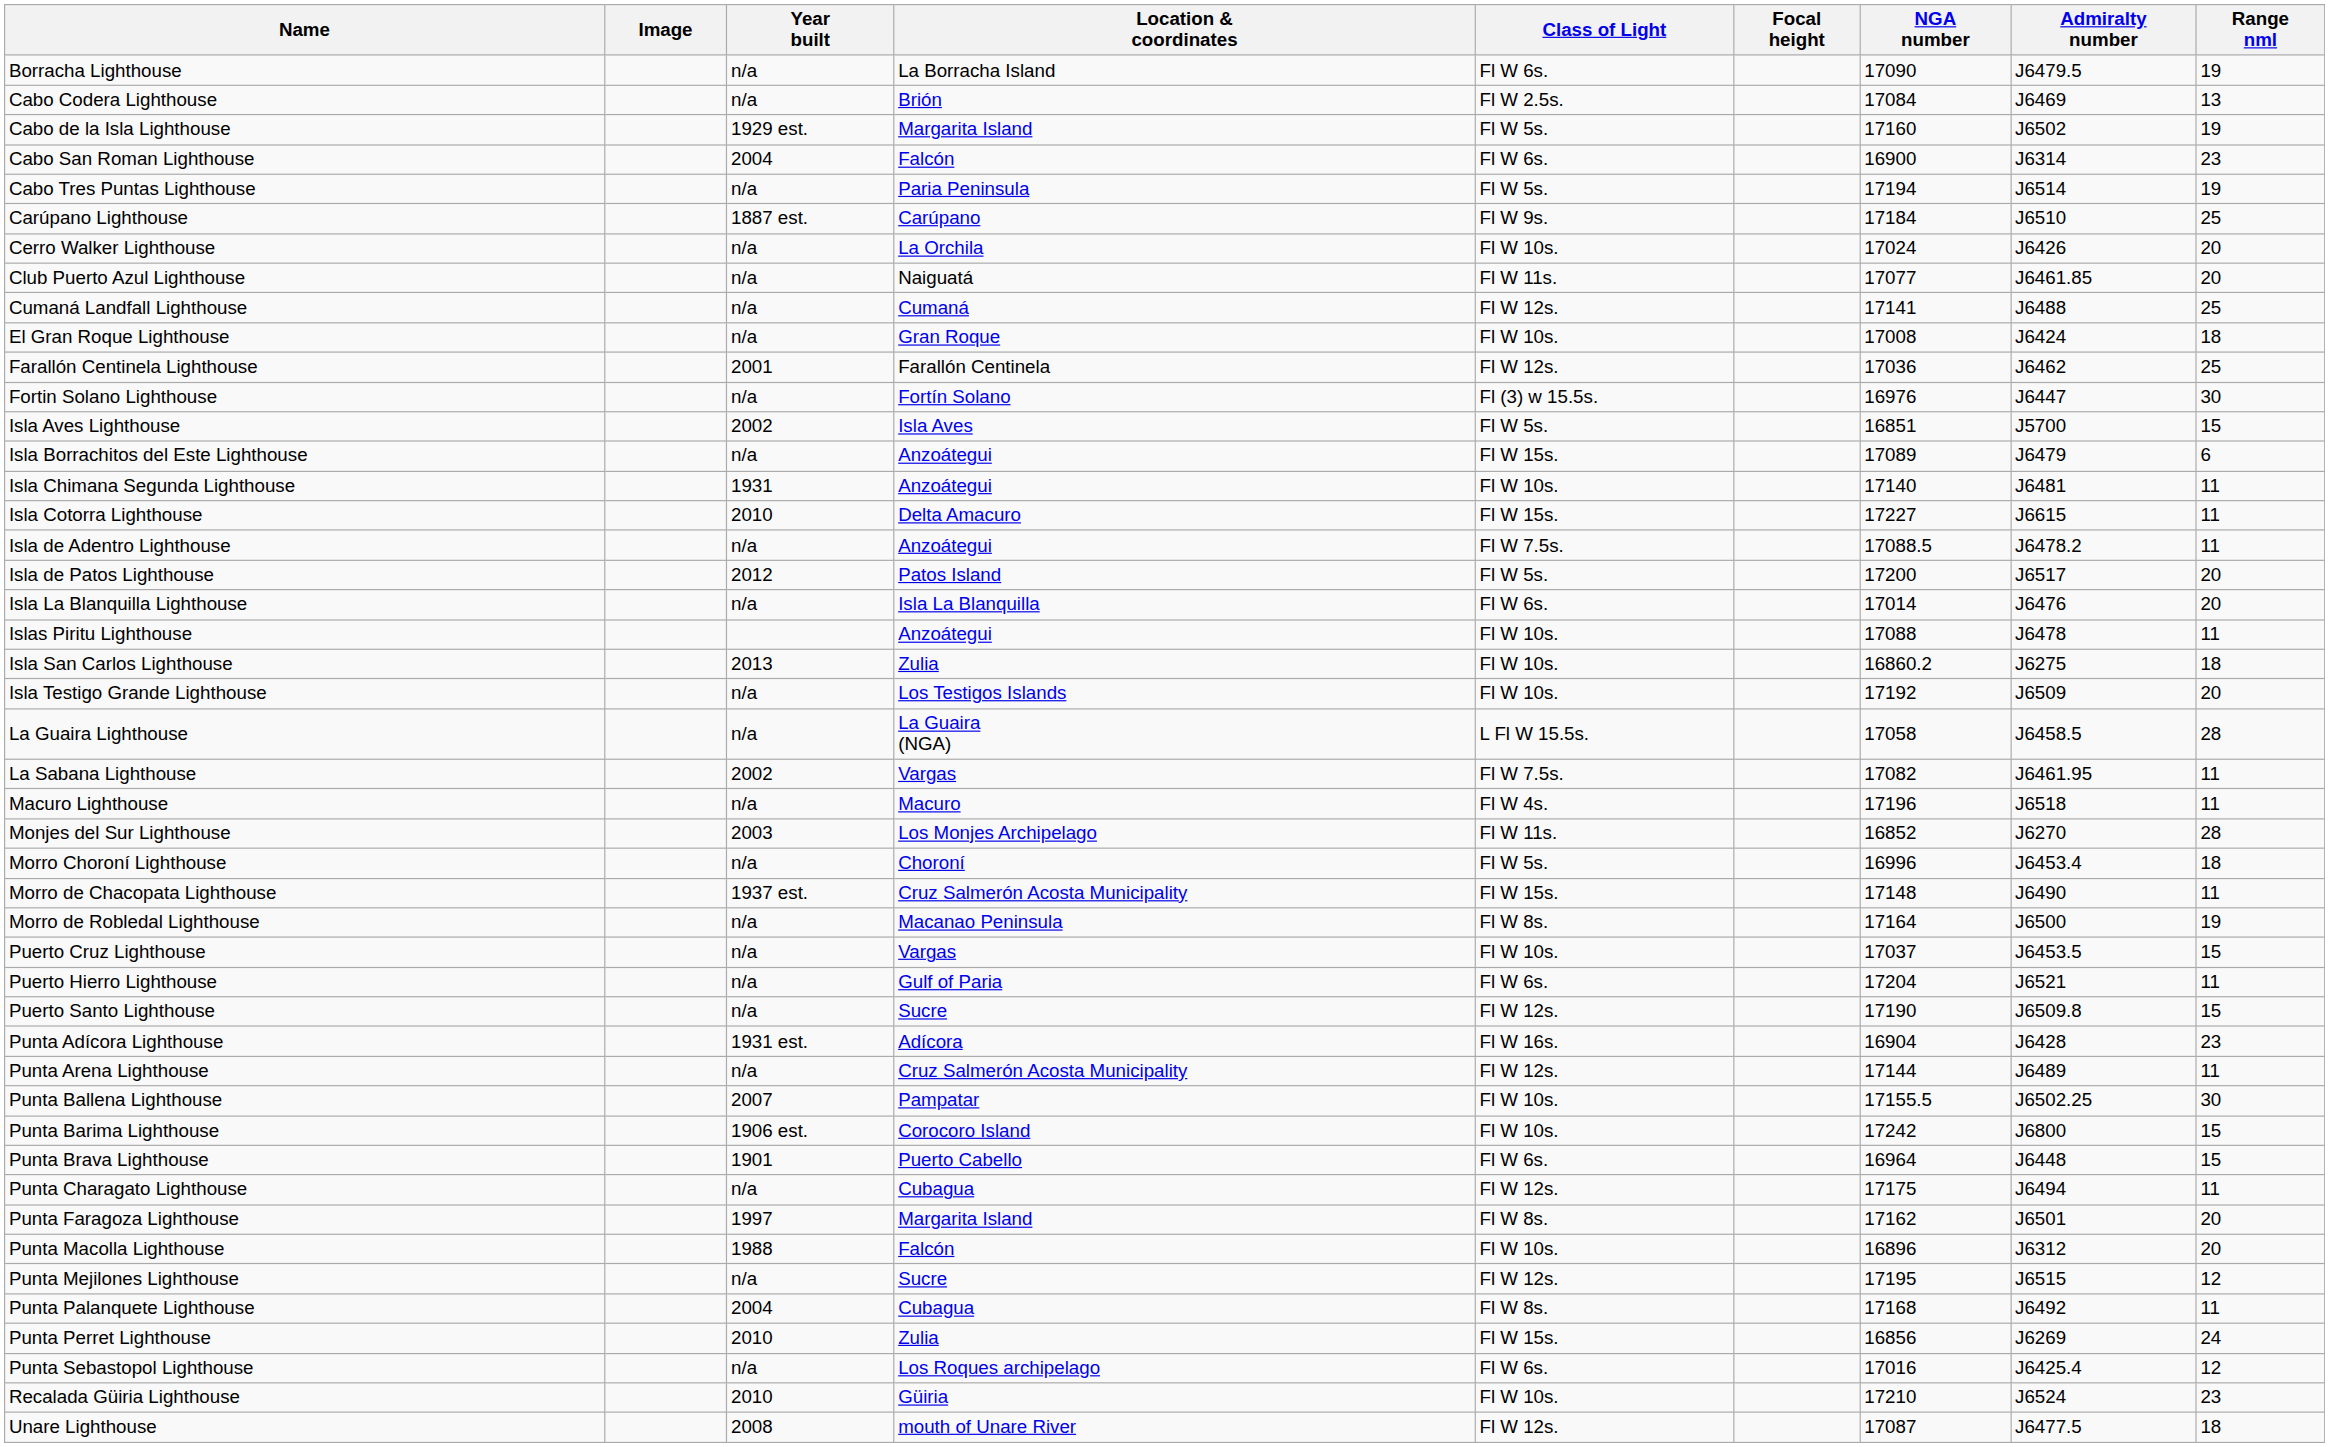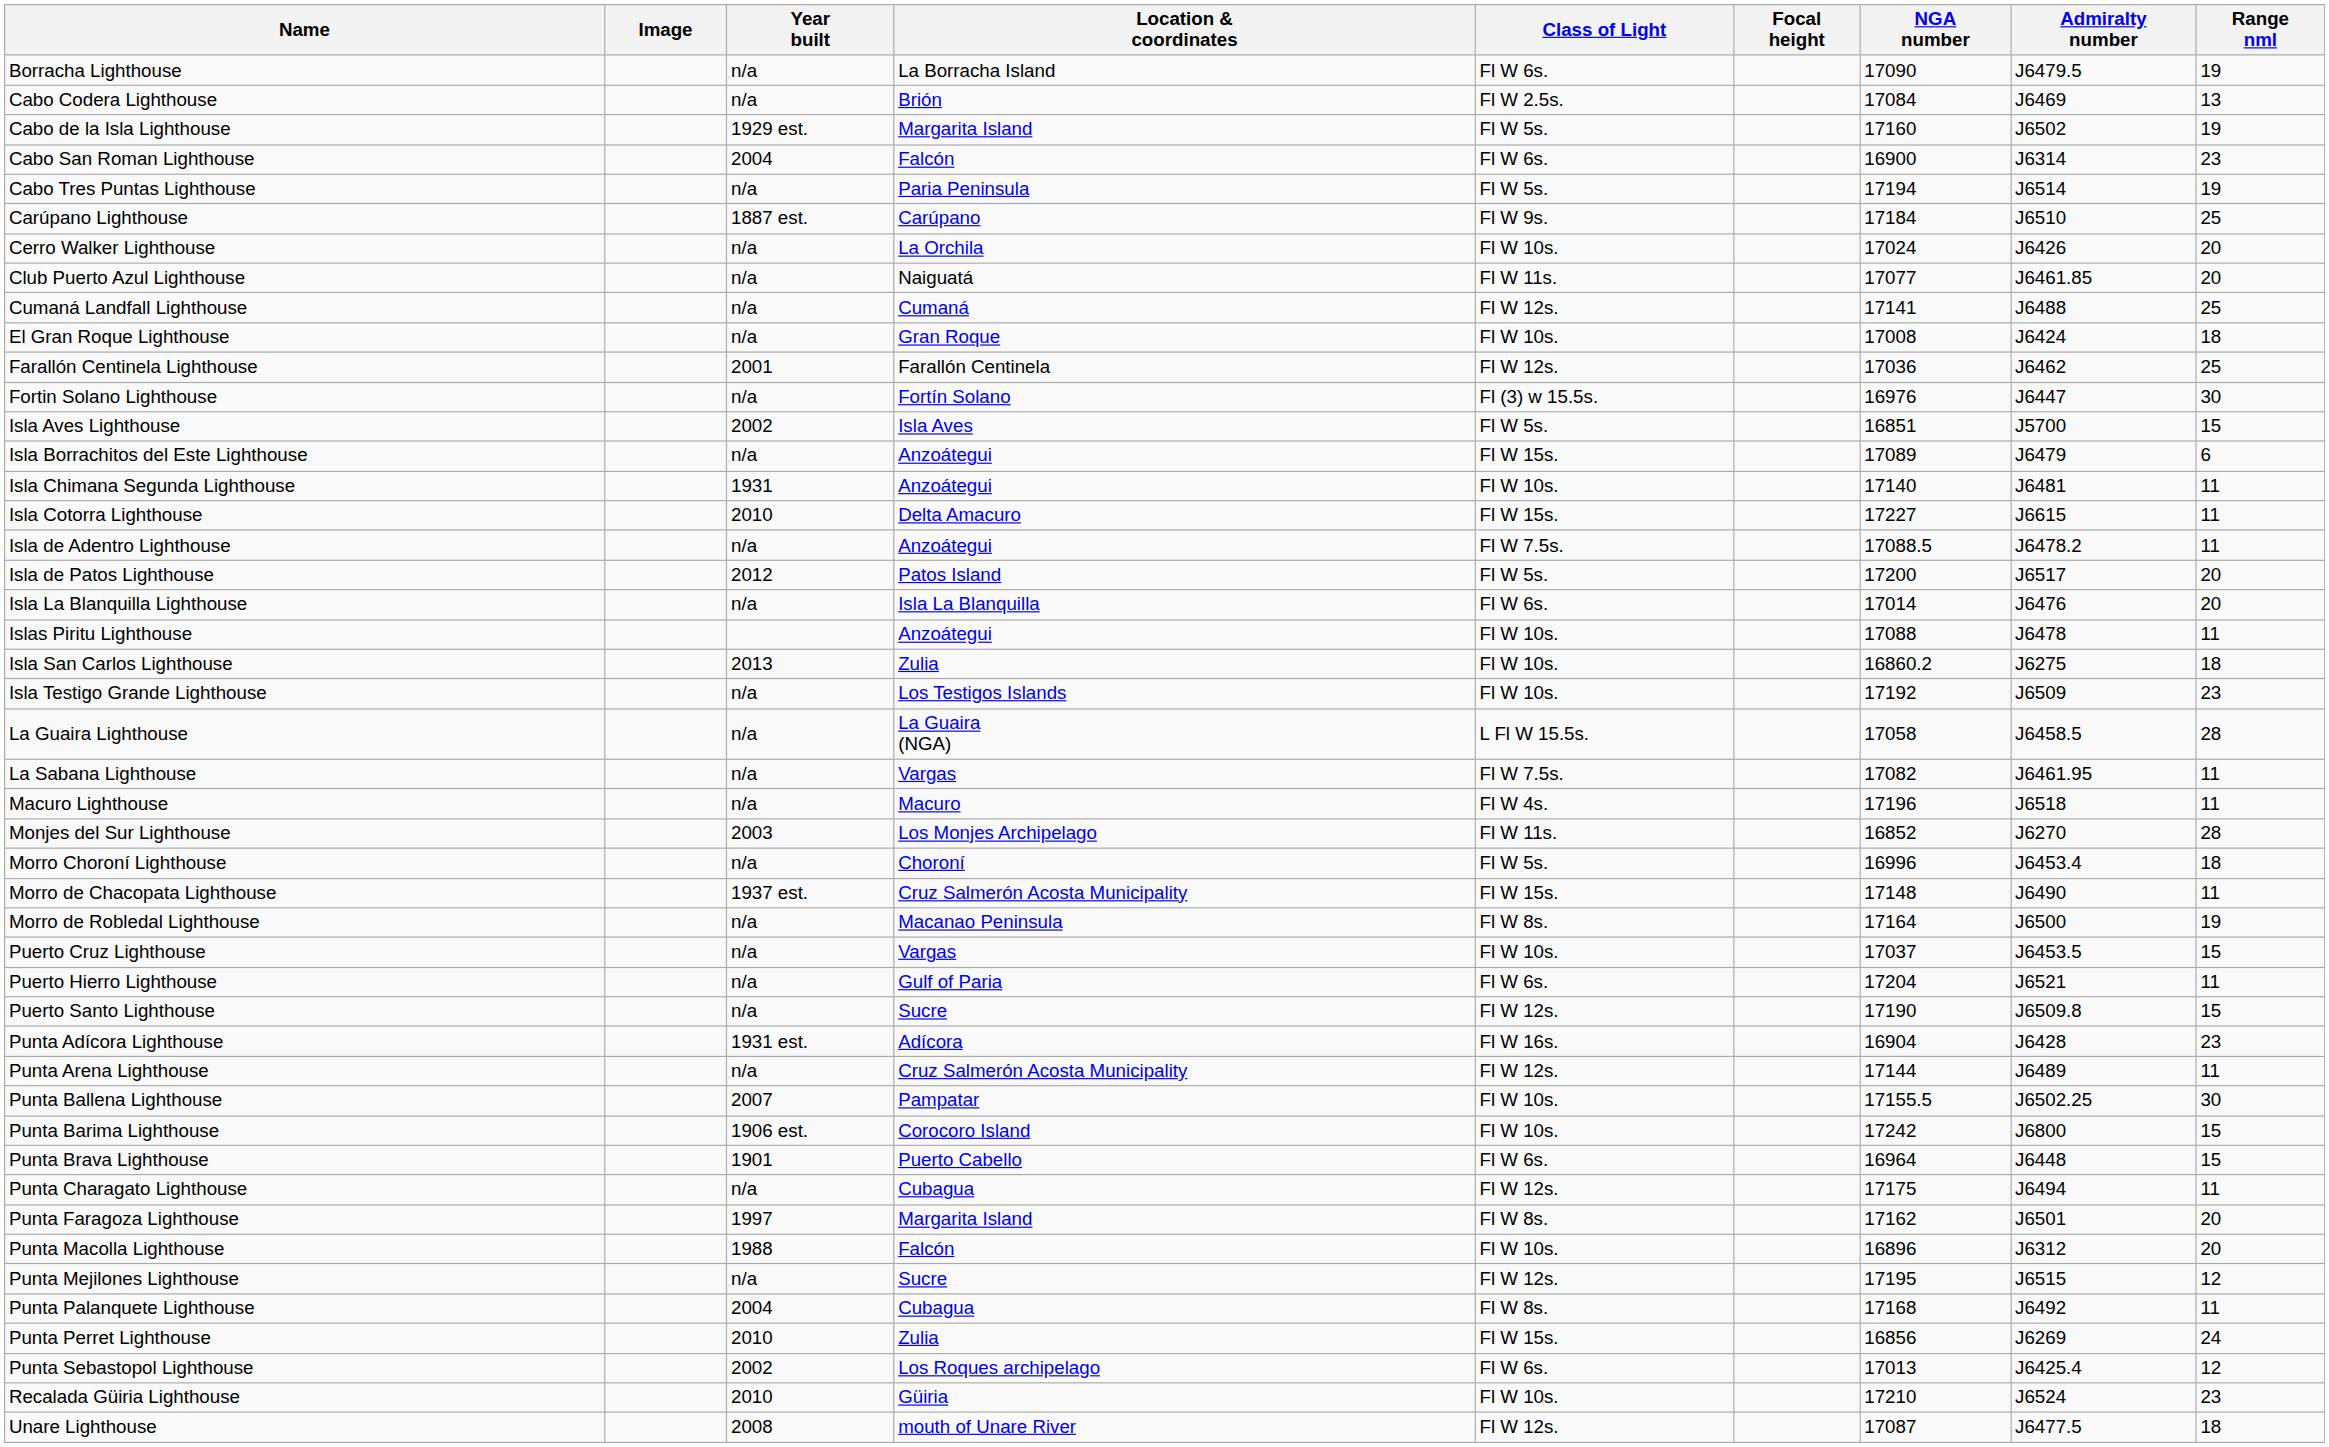Isla Testigo Grande Lighthouse | Range nml: 20 -> 23
La Sabana Lighthouse | Year built: 2002 -> n/a
Punta Sebastopol Lighthouse | Year built: n/a -> 2002
Punta Sebastopol Lighthouse | NGA number: 17016 -> 17013
